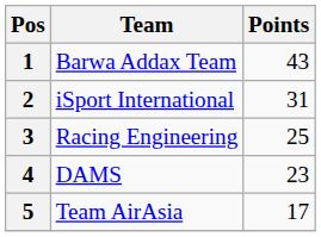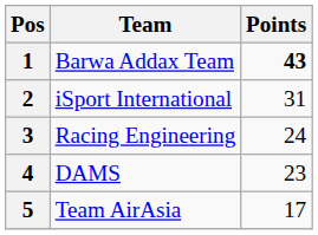1 | Points: normal -> bold
3 | Points: 25 -> 24
